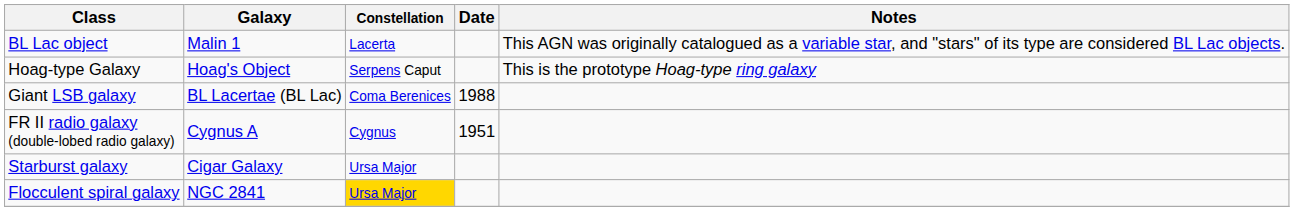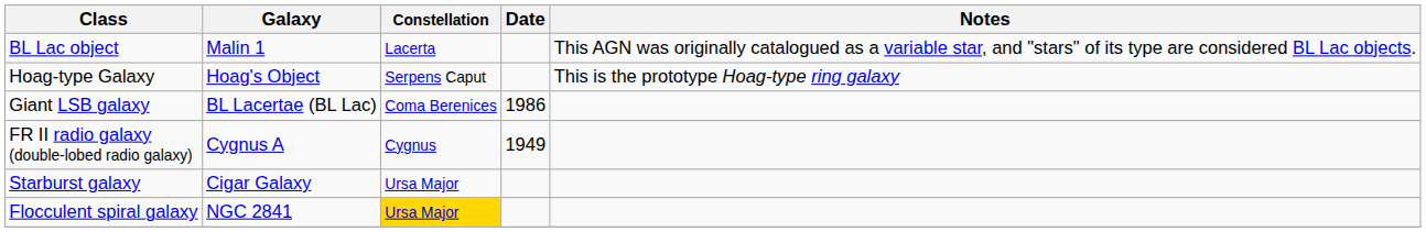Giant LSB galaxy | Date: 1988 -> 1986
FR II radio galaxy (double-lobed radio galaxy) | Date: 1951 -> 1949
